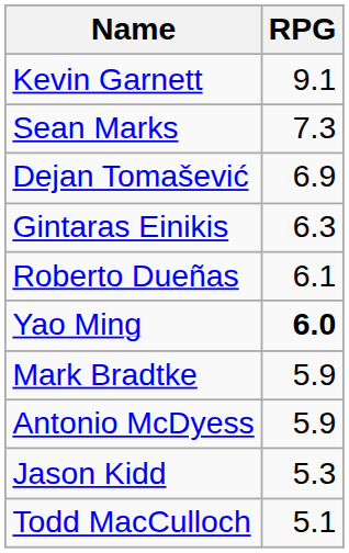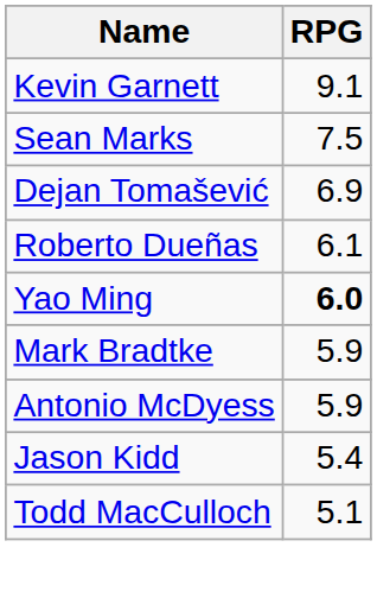Sean Marks | RPG: 7.3 -> 7.5
- row: Gintaras Einikis | 6.3
Jason Kidd | RPG: 5.3 -> 5.4
